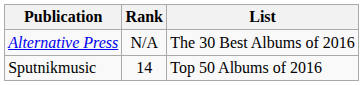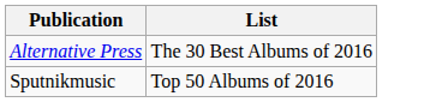- column: Rank | N/A | 14
